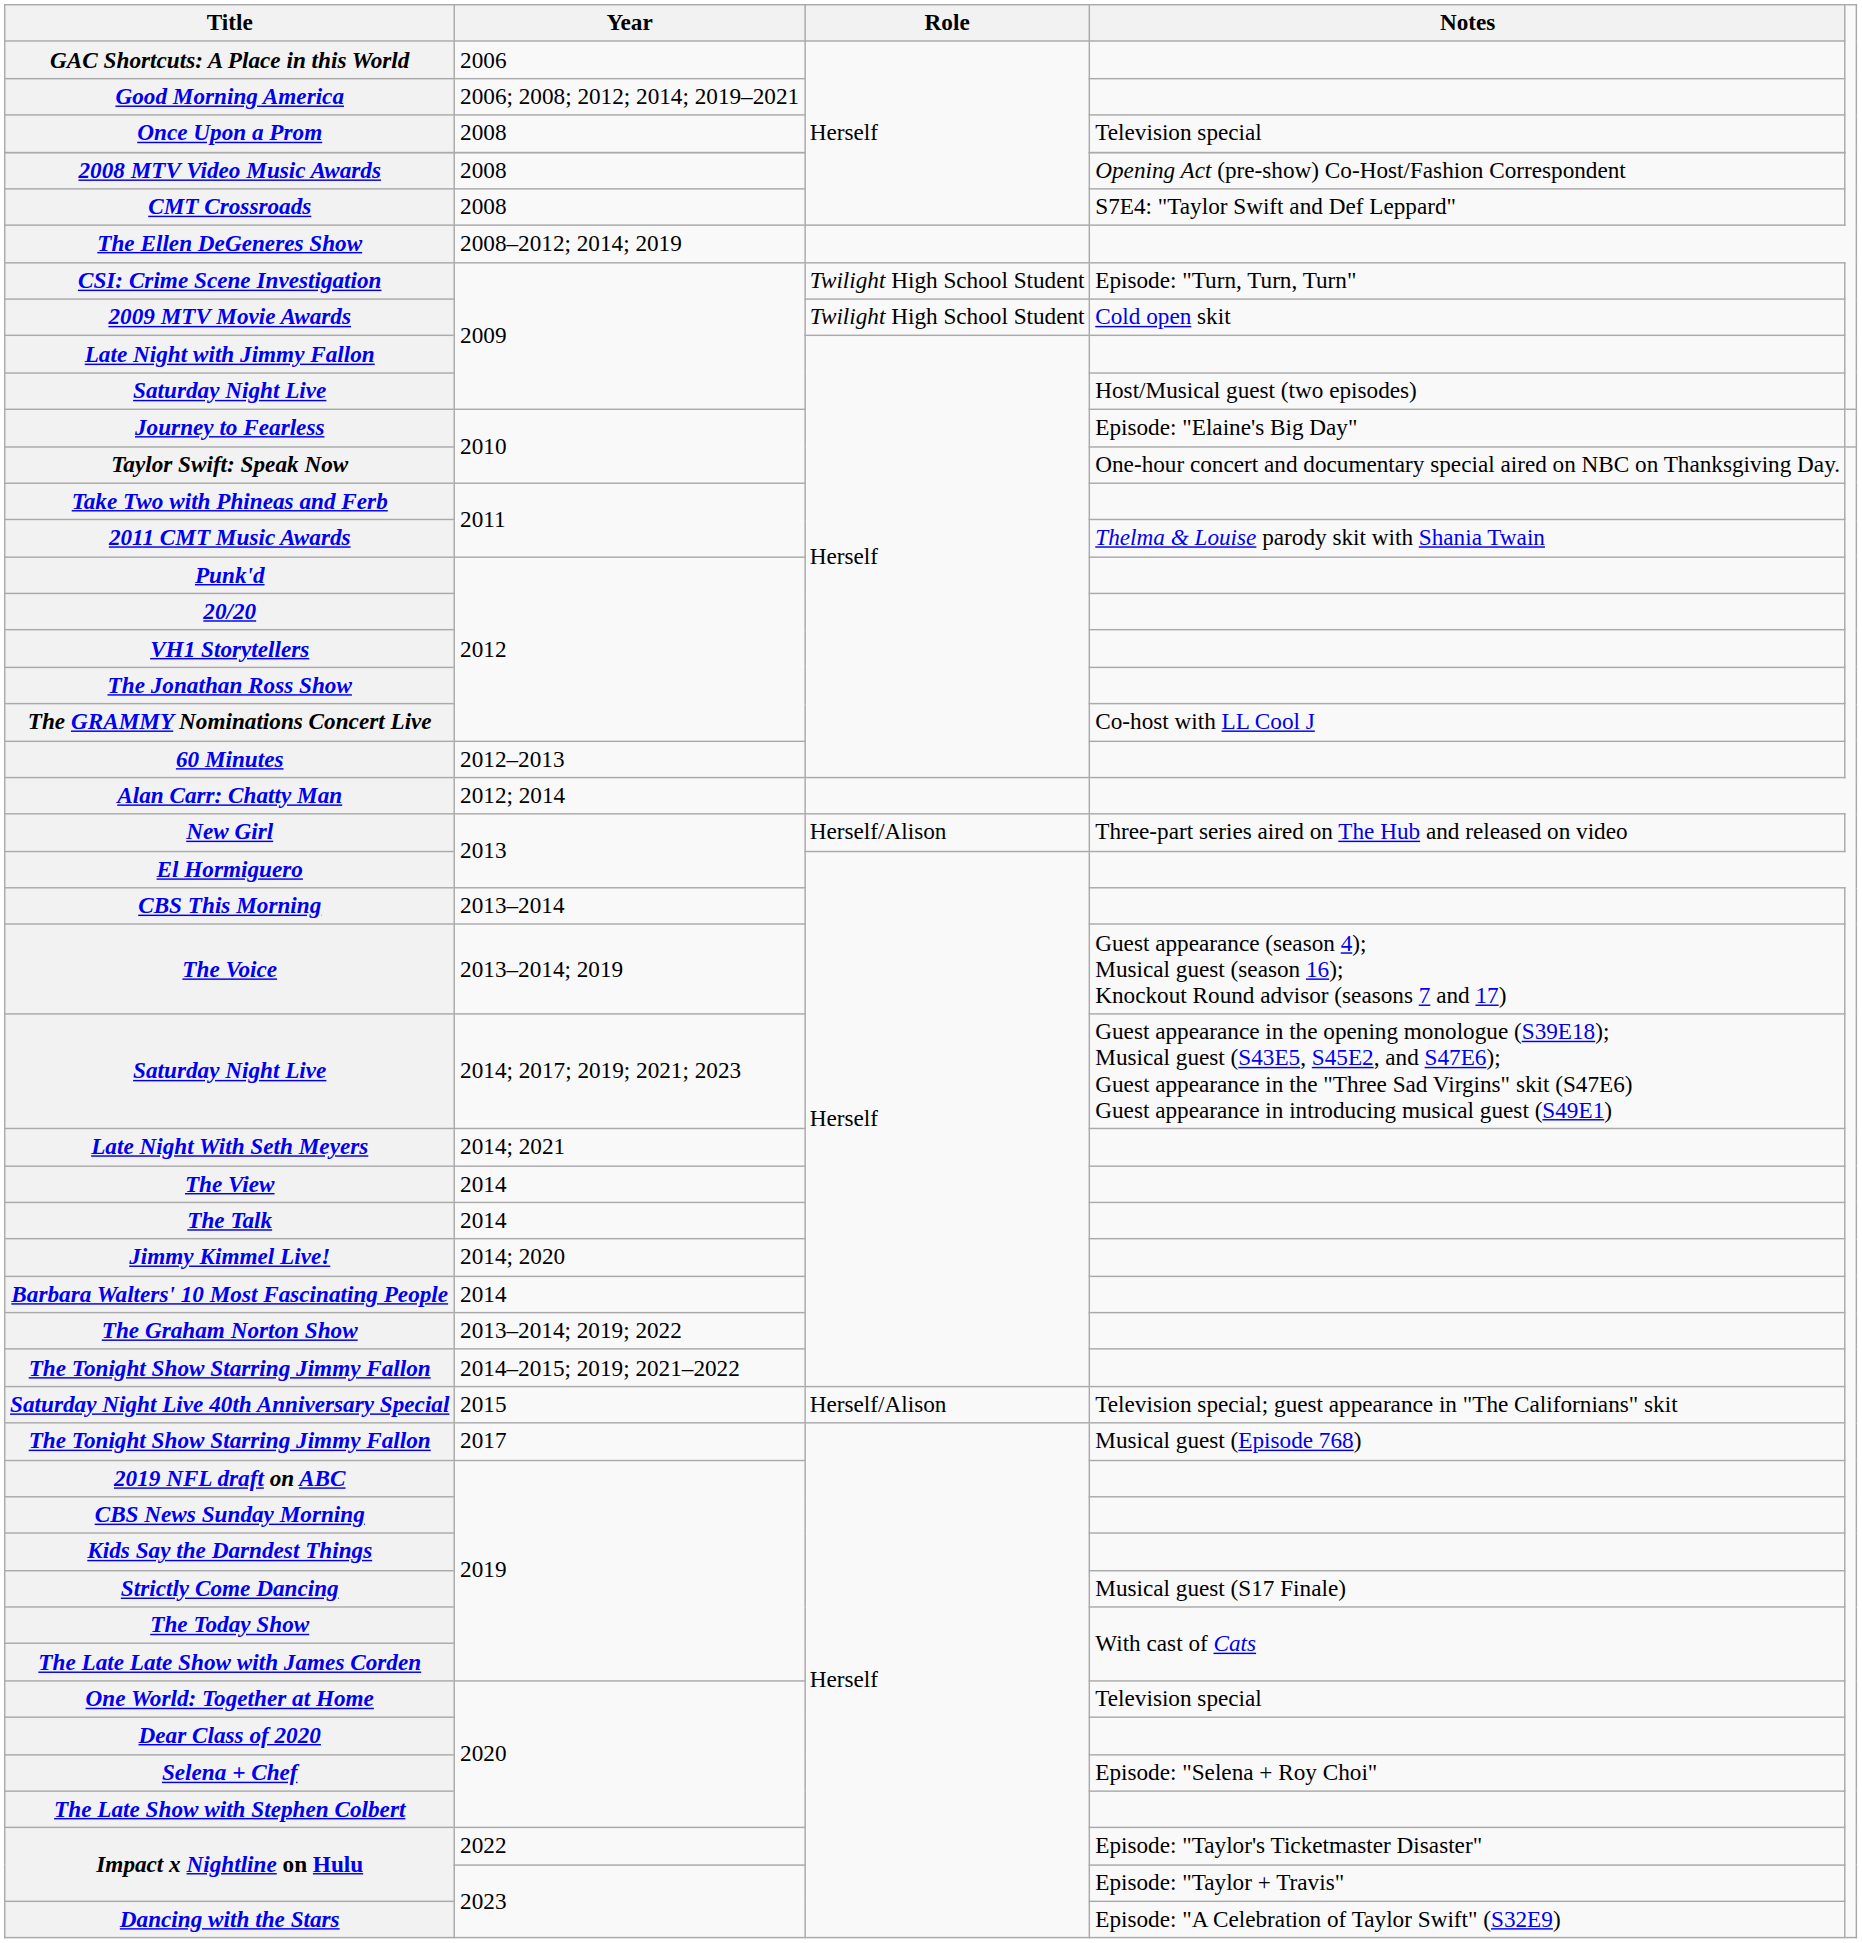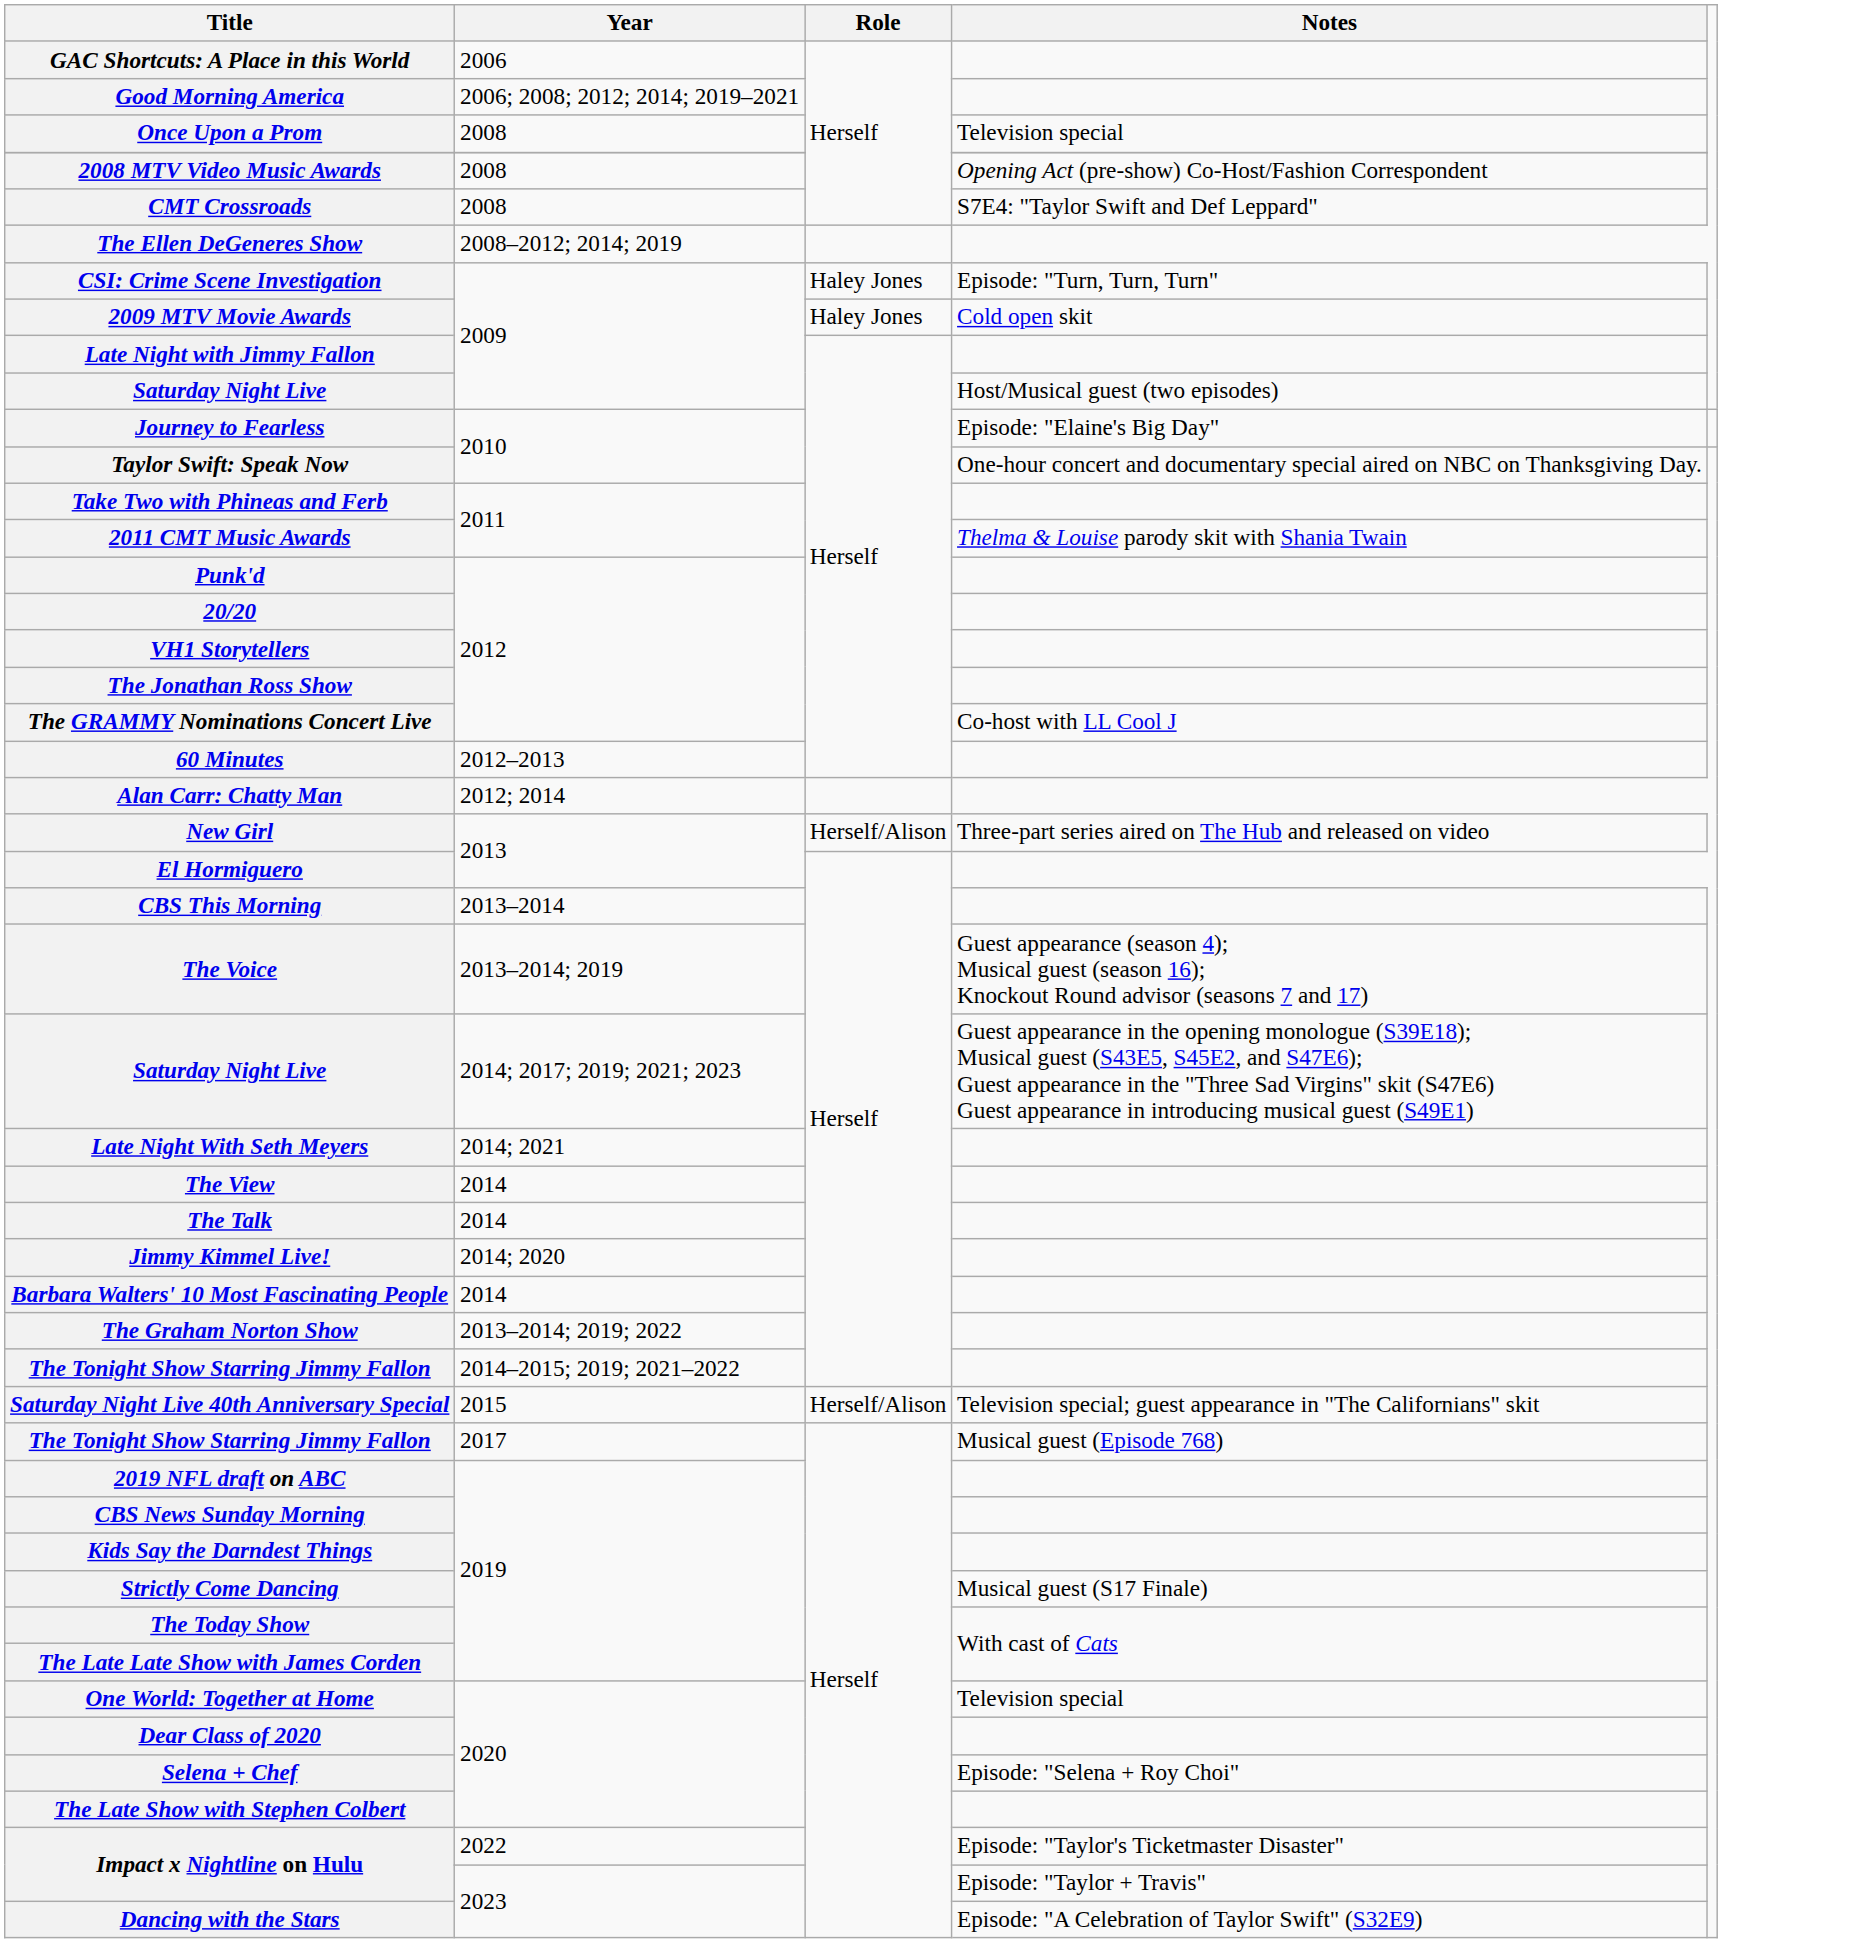CSI: Crime Scene Investigation | Role: Twilight High School Student -> Haley Jones
2009 MTV Movie Awards | Role: Twilight High School Student -> Haley Jones
